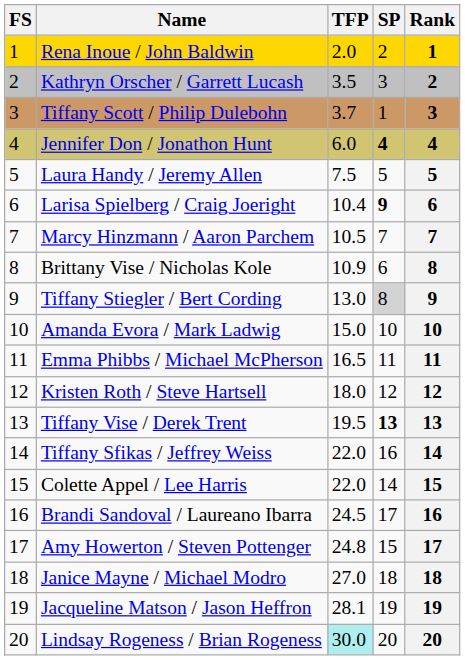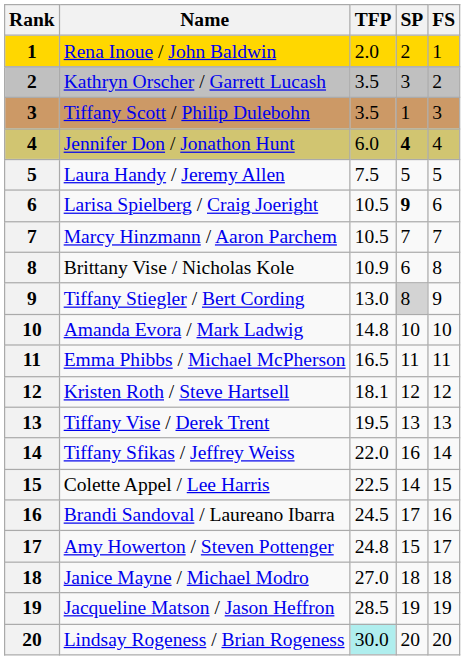columns swapped: Rank <-> FS
Tiffany Scott / Philip Dulebohn | TFP: 3.7 -> 3.5
Larisa Spielberg / Craig Joeright | TFP: 10.4 -> 10.5
Amanda Evora / Mark Ladwig | TFP: 15.0 -> 14.8
Kristen Roth / Steve Hartsell | TFP: 18.0 -> 18.1
Tiffany Vise / Derek Trent | SP: bold -> normal
Colette Appel / Lee Harris | TFP: 22.0 -> 22.5
Jacqueline Matson / Jason Heffron | TFP: 28.1 -> 28.5
